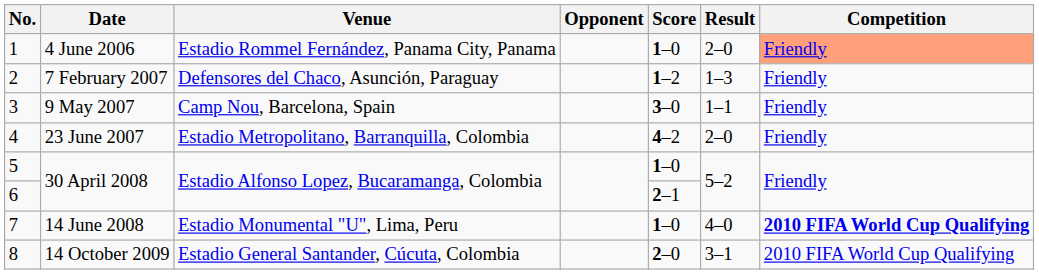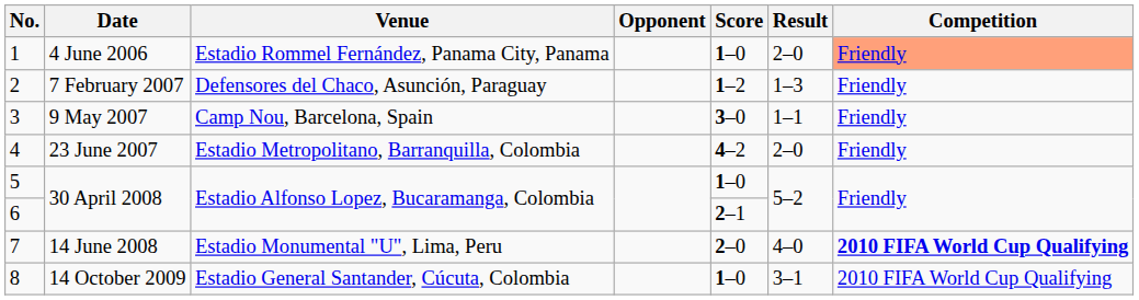7 | Score: 1–0 -> 2–0
8 | Score: 2–0 -> 1–0
